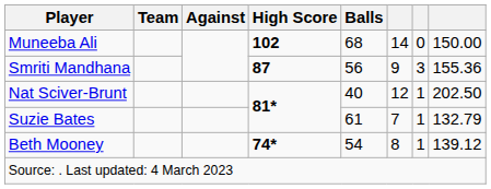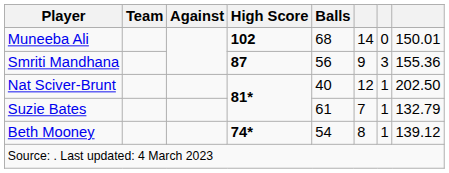Muneeba Ali | column 8: 150.00 -> 150.01
